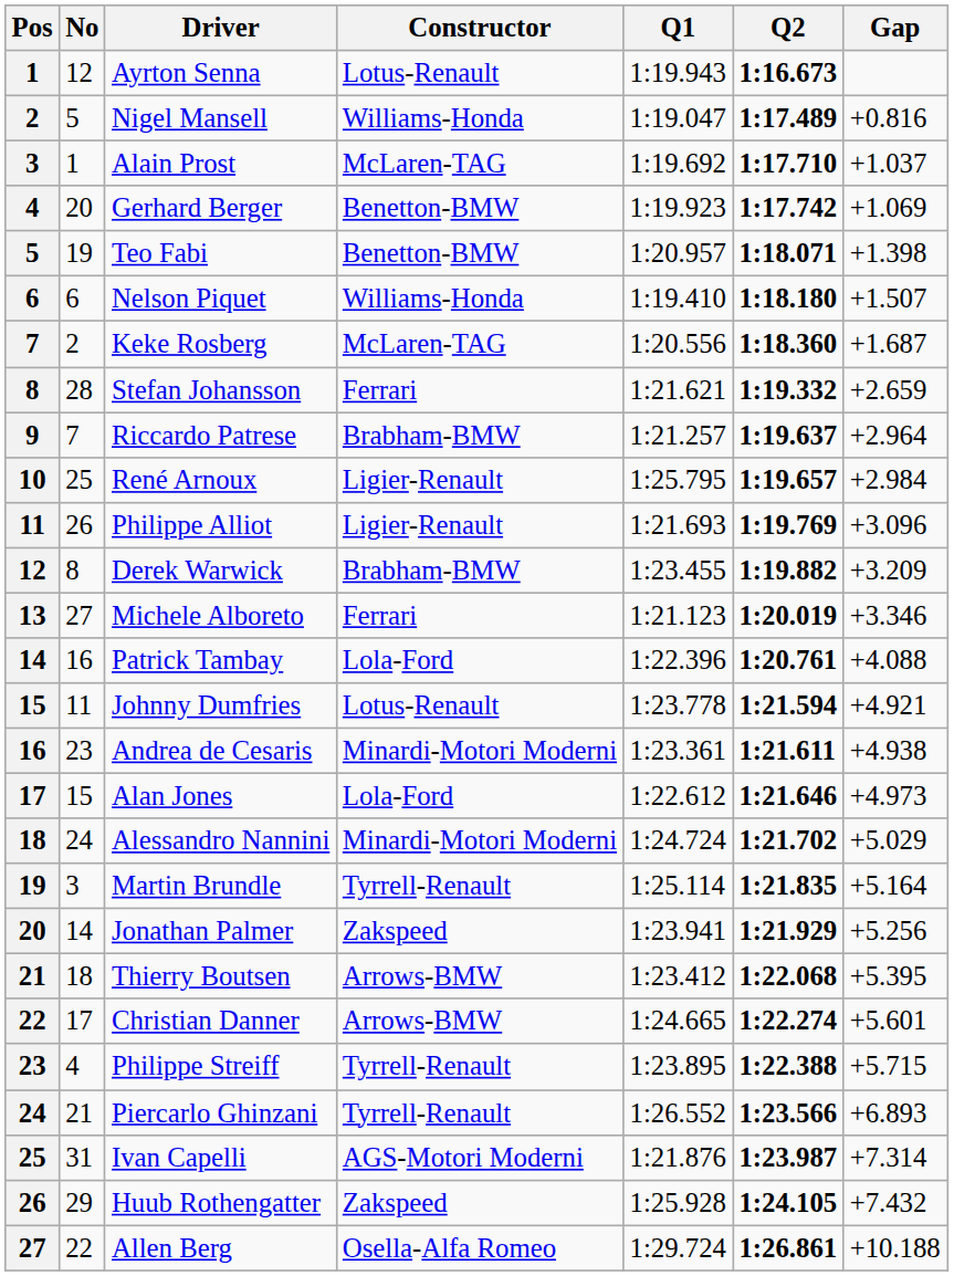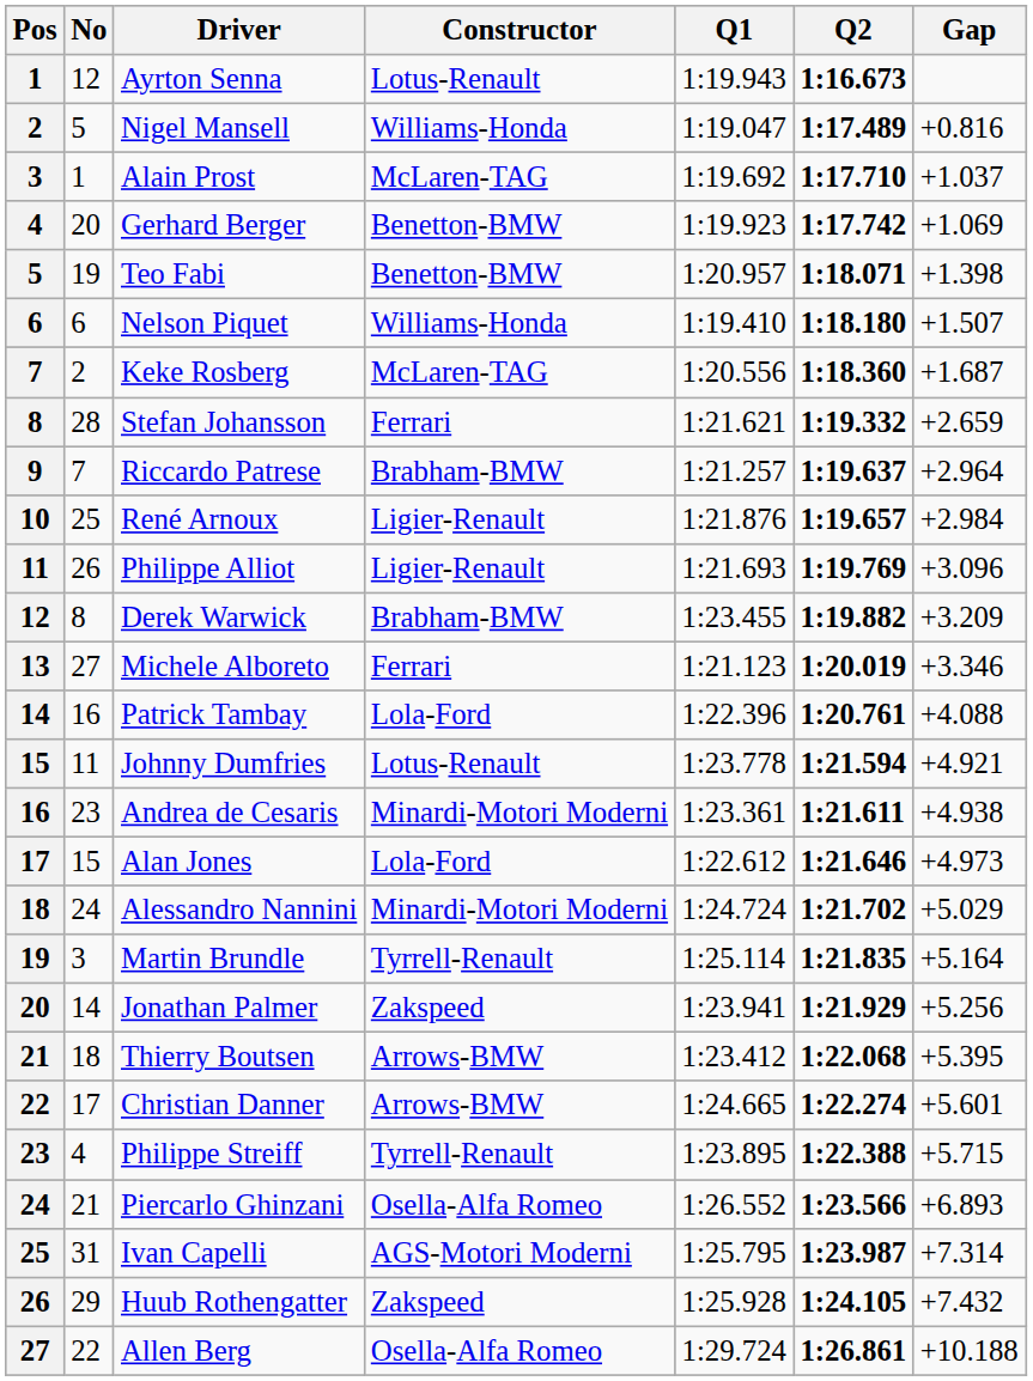René Arnoux | Q1: 1:25.795 -> 1:21.876
Piercarlo Ghinzani | Constructor: Tyrrell-Renault -> Osella-Alfa Romeo
Ivan Capelli | Q1: 1:21.876 -> 1:25.795
